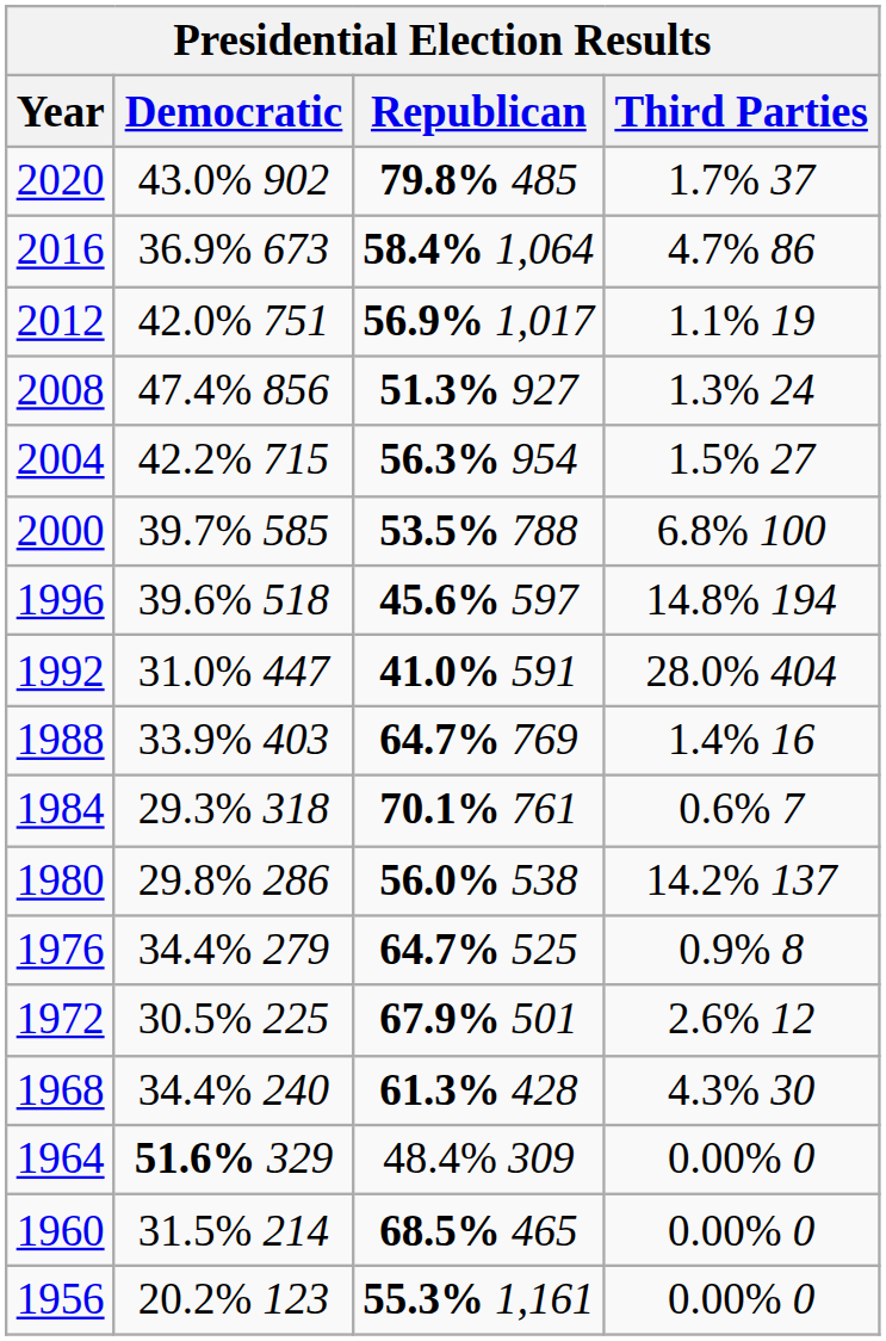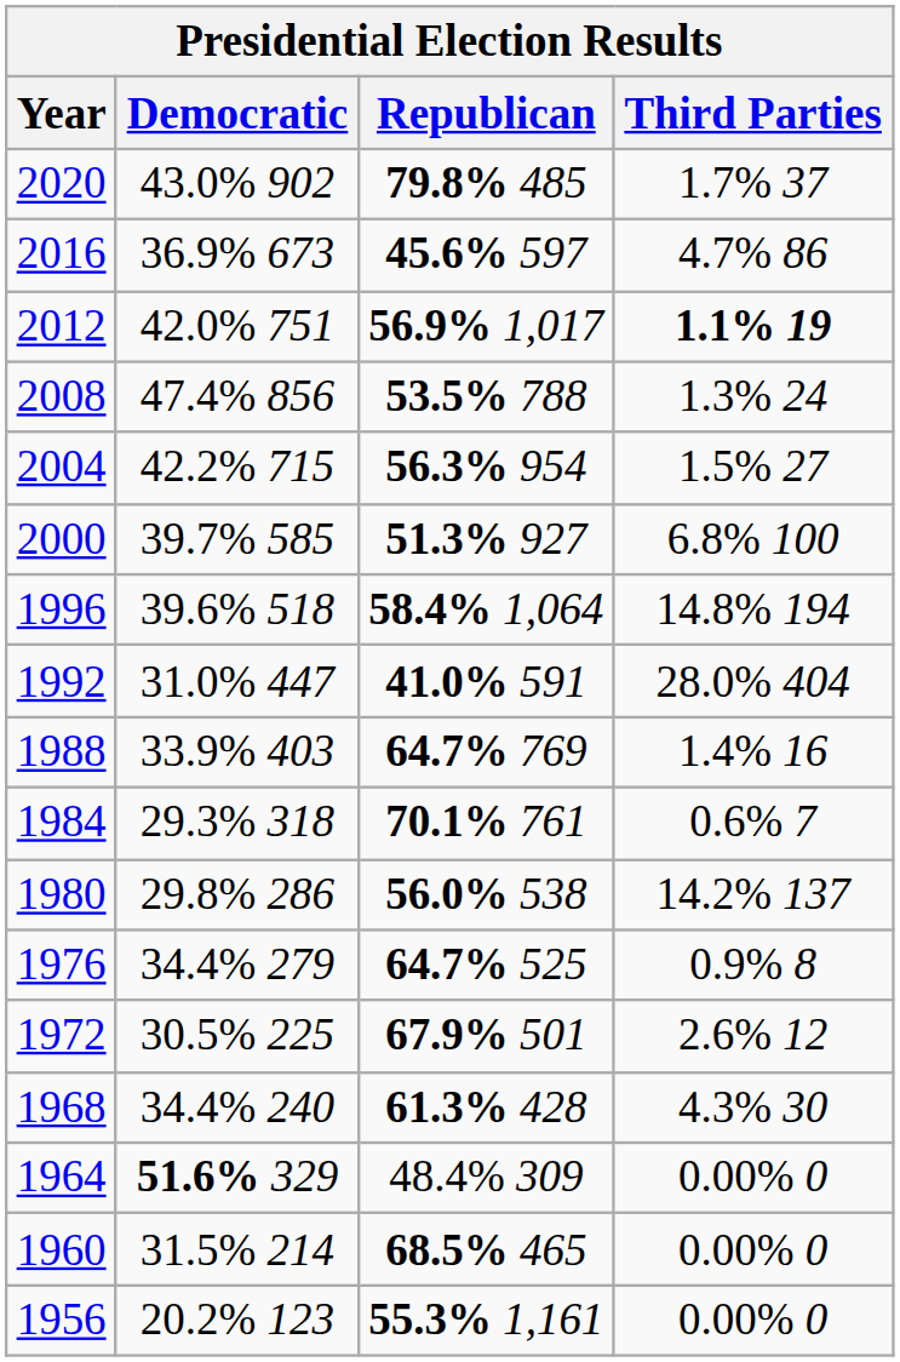2016 | Republican: 58.4% 1,064 -> 45.6% 597
2012 | Third Parties: normal -> bold
2008 | Republican: 51.3% 927 -> 53.5% 788
2000 | Republican: 53.5% 788 -> 51.3% 927
1996 | Republican: 45.6% 597 -> 58.4% 1,064
